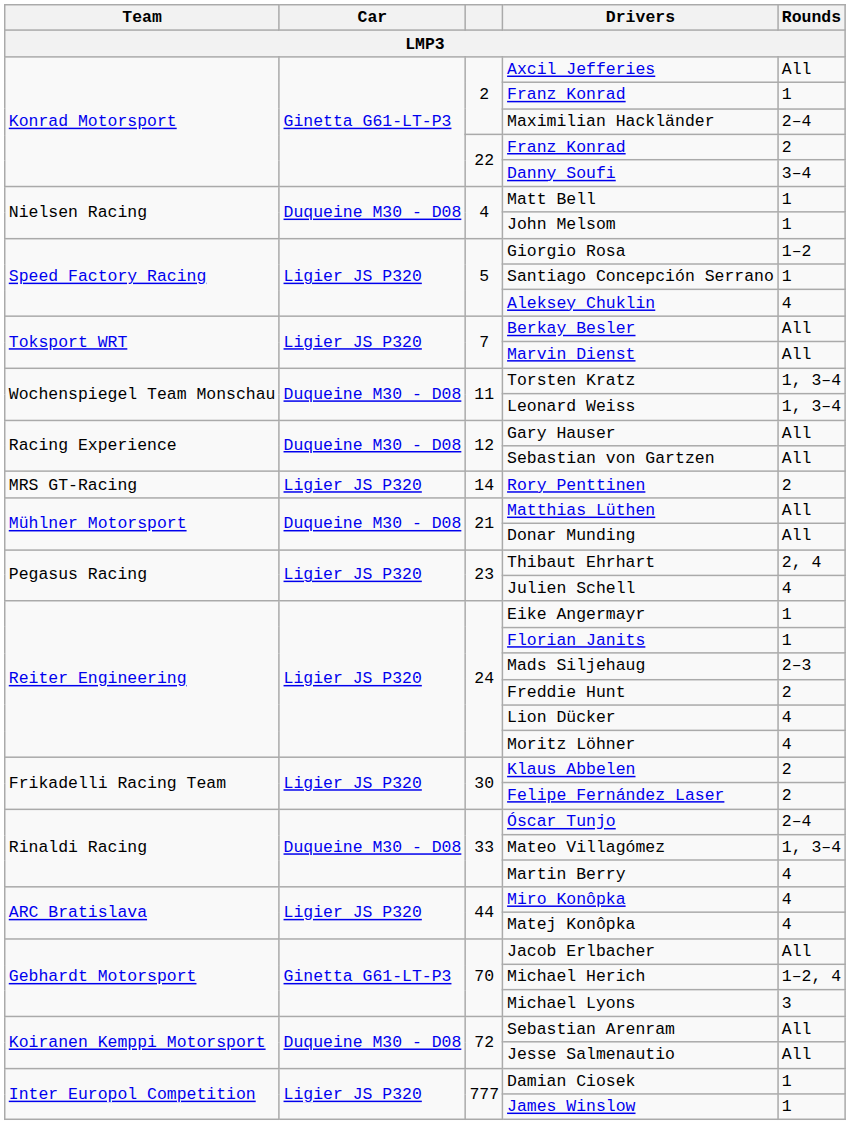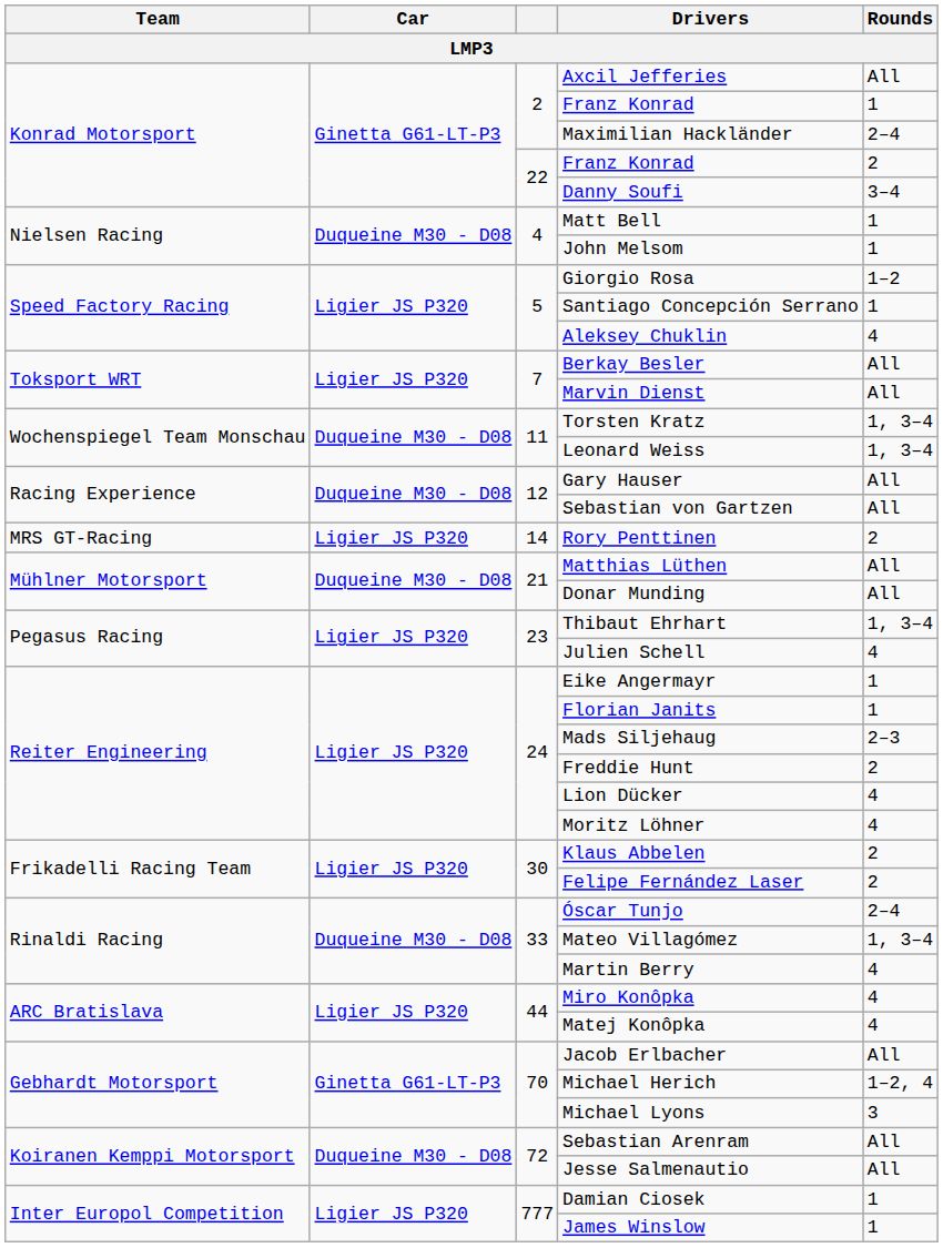Thibaut Ehrhart | Rounds: 2, 4 -> 1, 3–4
